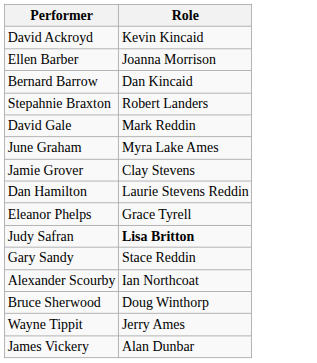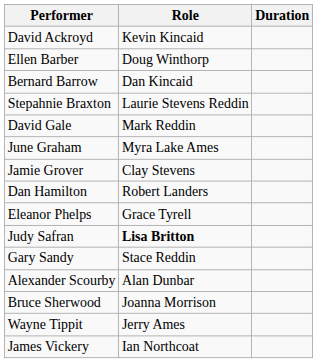+ column: Duration
Ellen Barber | Role: Joanna Morrison -> Doug Winthorp
Stepahnie Braxton | Role: Robert Landers -> Laurie Stevens Reddin
Dan Hamilton | Role: Laurie Stevens Reddin -> Robert Landers
Alexander Scourby | Role: Ian Northcoat -> Alan Dunbar
Bruce Sherwood | Role: Doug Winthorp -> Joanna Morrison
James Vickery | Role: Alan Dunbar -> Ian Northcoat
